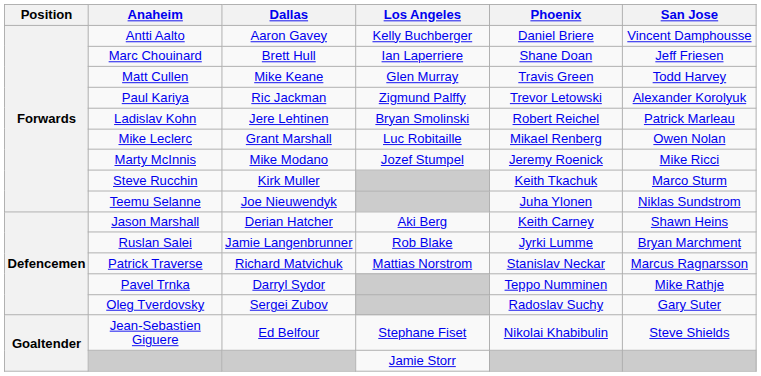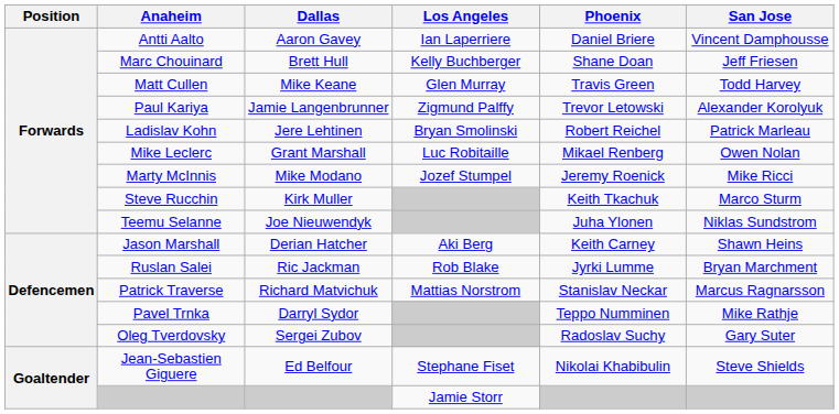Antti Aalto | Los Angeles: Kelly Buchberger -> Ian Laperriere
Marc Chouinard | Los Angeles: Ian Laperriere -> Kelly Buchberger
Paul Kariya | Dallas: Ric Jackman -> Jamie Langenbrunner
Ruslan Salei | Dallas: Jamie Langenbrunner -> Ric Jackman
